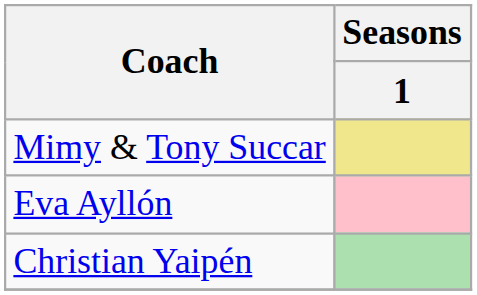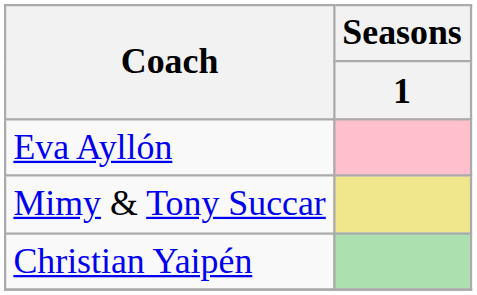rows swapped: Eva Ayllón <-> Mimy & Tony Succar
